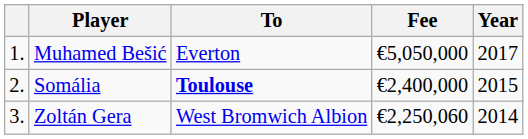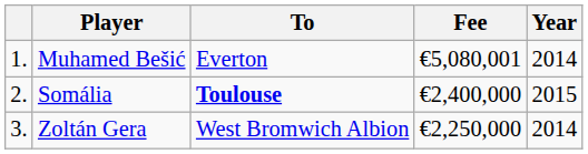Muhamed Bešić | Fee: €5,050,000 -> €5,080,001
Muhamed Bešić | Year: 2017 -> 2014
Zoltán Gera | Fee: €2,250,060 -> €2,250,000
